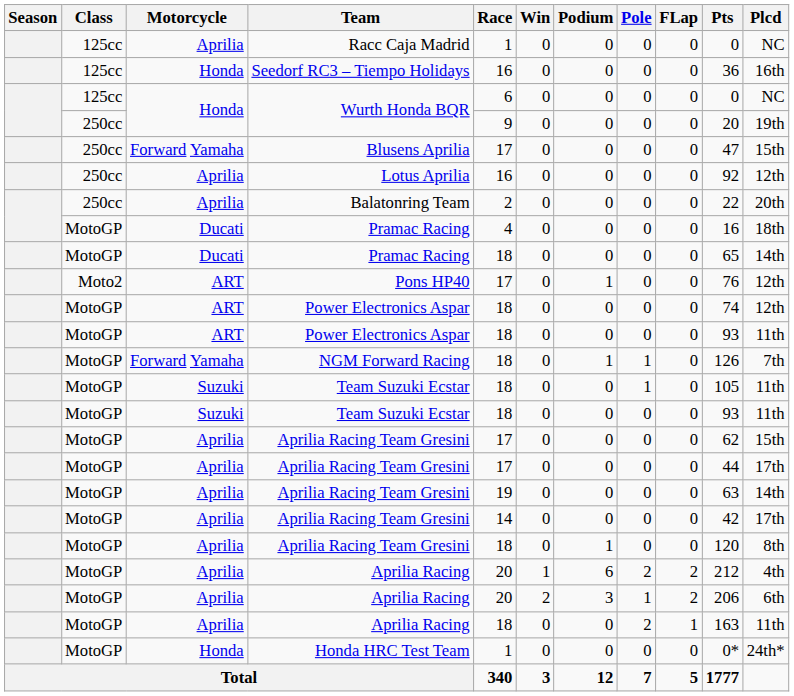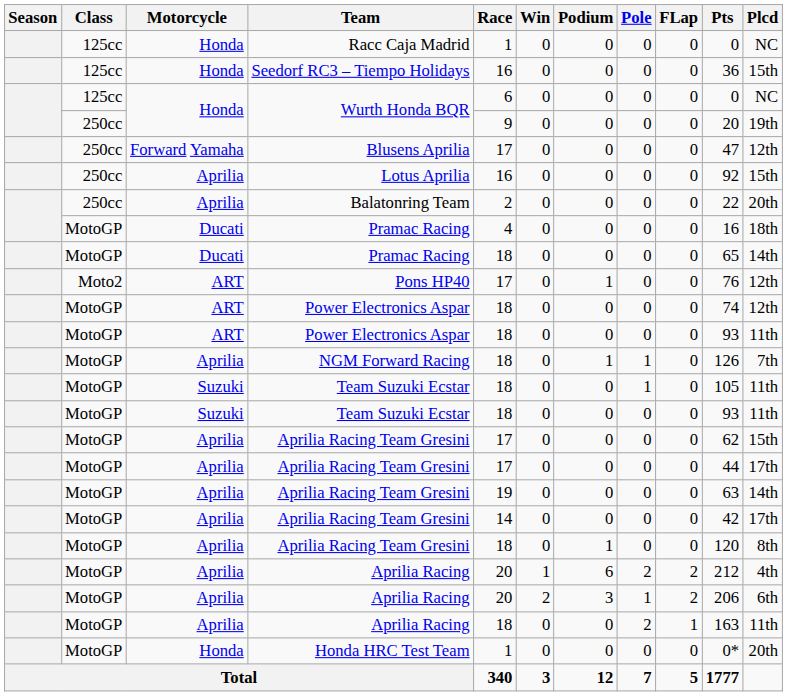Racc Caja Madrid | Motorcycle: Aprilia -> Honda
Seedorf RC3 – Tiempo Holidays | Plcd: 16th -> 15th
Blusens Aprilia | Plcd: 15th -> 12th
Lotus Aprilia | Plcd: 12th -> 15th
NGM Forward Racing | Motorcycle: Forward Yamaha -> Aprilia
Honda HRC Test Team | Plcd: 24th* -> 20th
